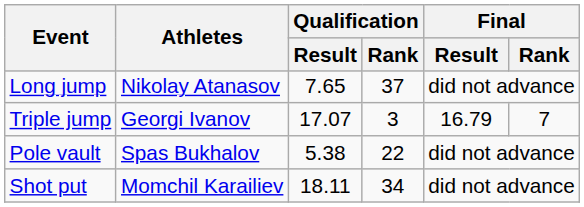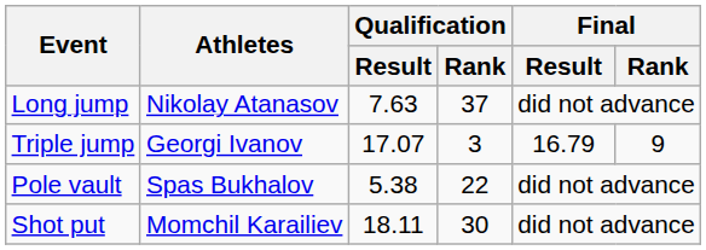Long jump | Qualification / Result: 7.65 -> 7.63
Triple jump | Final / Rank: 7 -> 9
Shot put | Qualification / Rank: 34 -> 30
